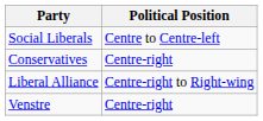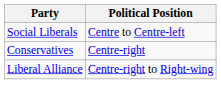- row: Venstre | Centre-right
